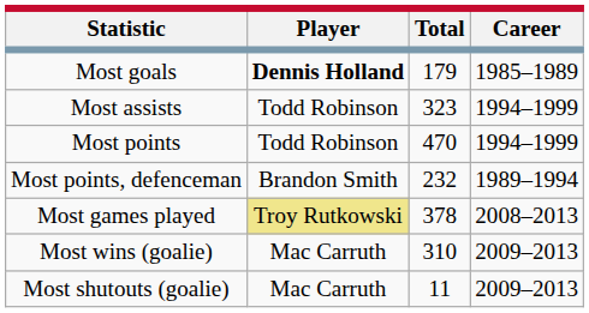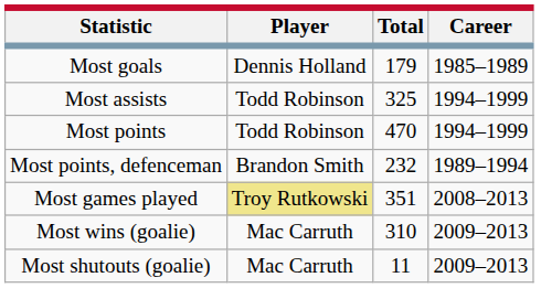Most goals | Player: bold -> normal
Most assists | Total: 323 -> 325
Most games played | Total: 378 -> 351
